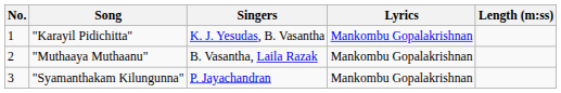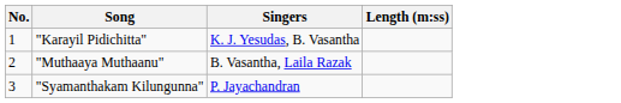- column: Lyrics | Mankombu Gopalakrishnan | Mankombu Gopalakrishnan | Mankombu Gopalakrishnan
